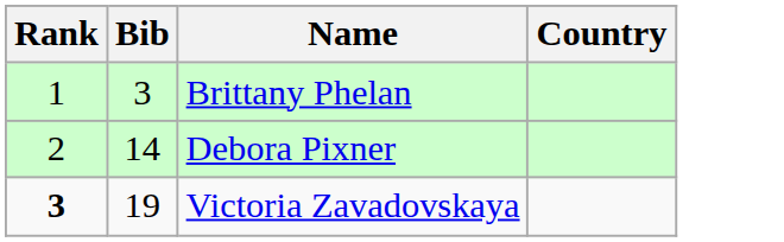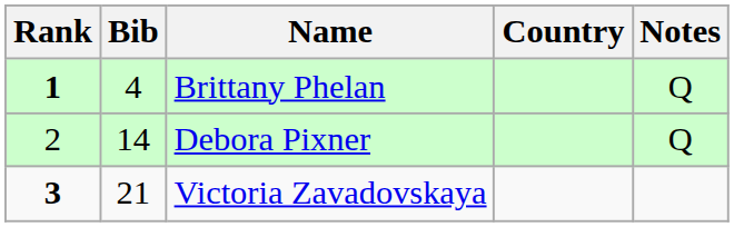+ column: Notes | Q | Q
Brittany Phelan | Rank: normal -> bold
Brittany Phelan | Bib: 3 -> 4
Victoria Zavadovskaya | Bib: 19 -> 21
